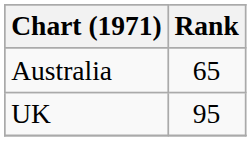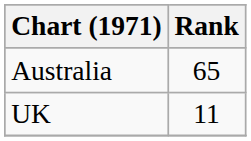UK | Rank: 95 -> 11
